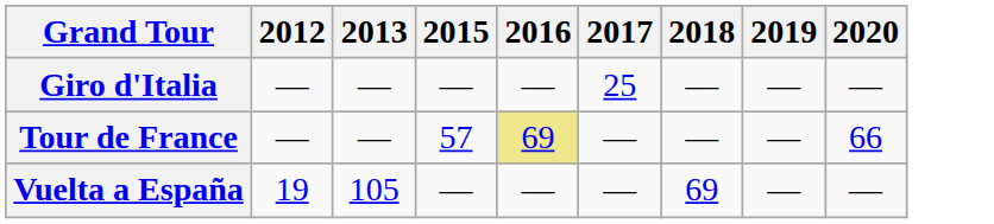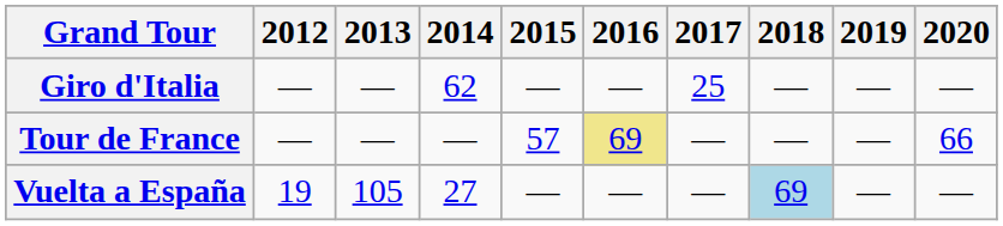+ column: 2014 | 62 | — | 27
Vuelta a España | 2018: no background -> lightblue background
